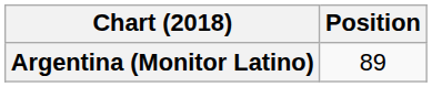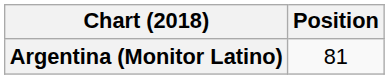Argentina (Monitor Latino) | Position: 89 -> 81
